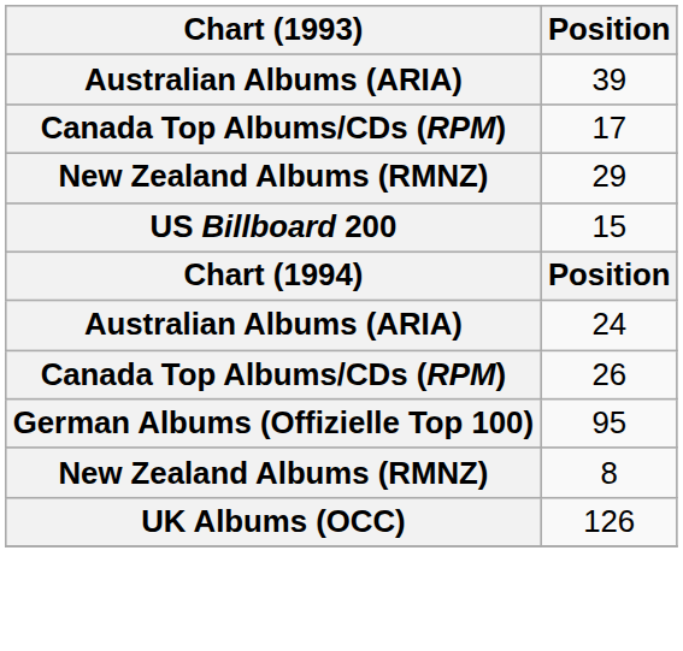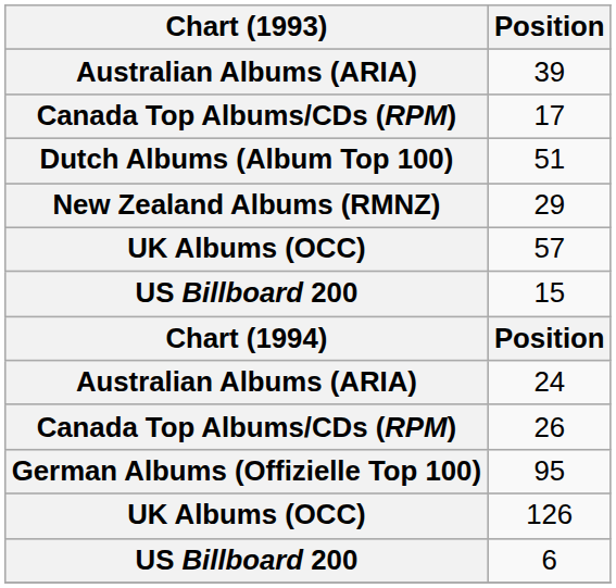+ row: Dutch Albums (Album Top 100) | 51
+ row: UK Albums (OCC) | 57
- row: New Zealand Albums (RMNZ) | 8
+ row: US Billboard 200 | 6
